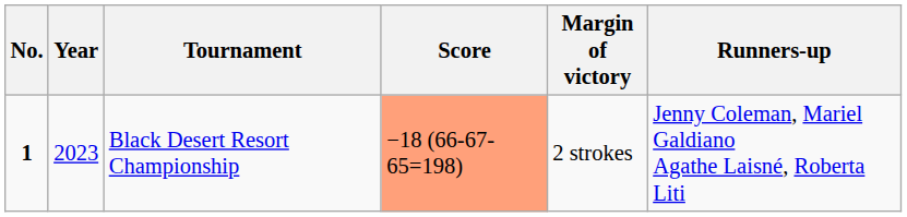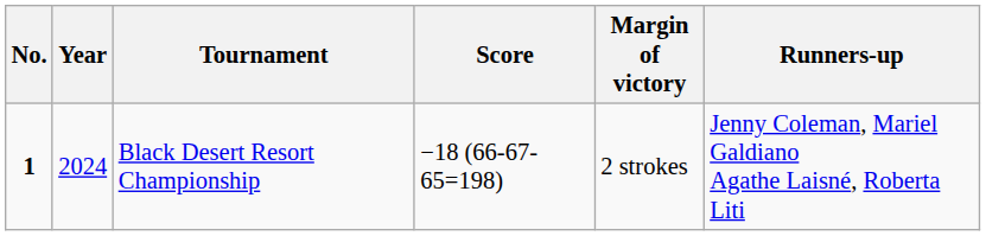Black Desert Resort Championship | Year: 2023 -> 2024
Black Desert Resort Championship | Score: lightsalmon background -> no background
